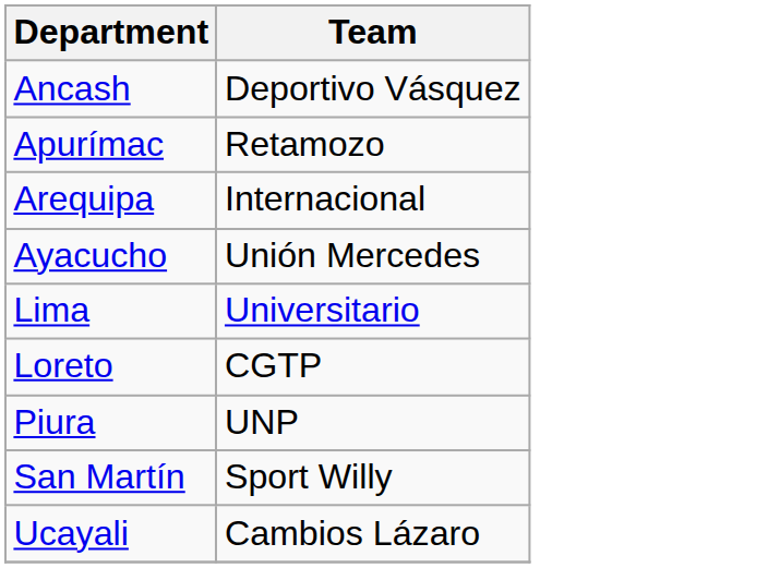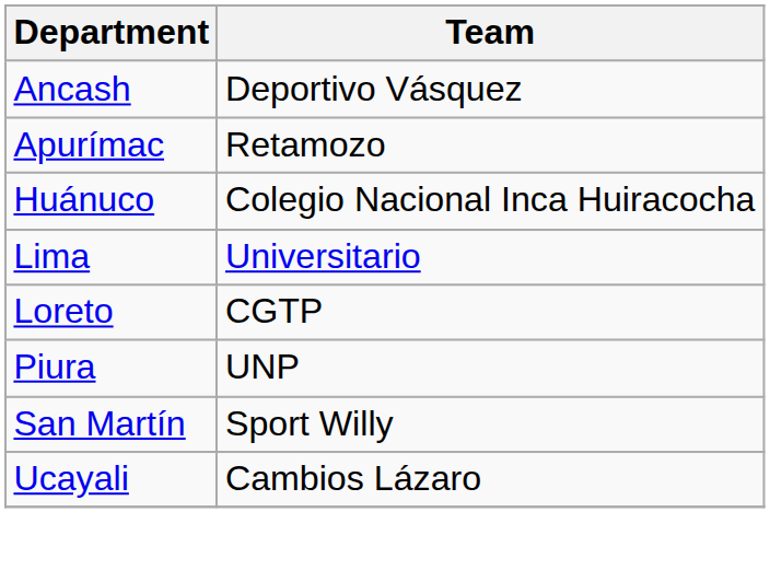- row: Arequipa | Internacional
- row: Ayacucho | Unión Mercedes
+ row: Huánuco | Colegio Nacional Inca Huiracocha
